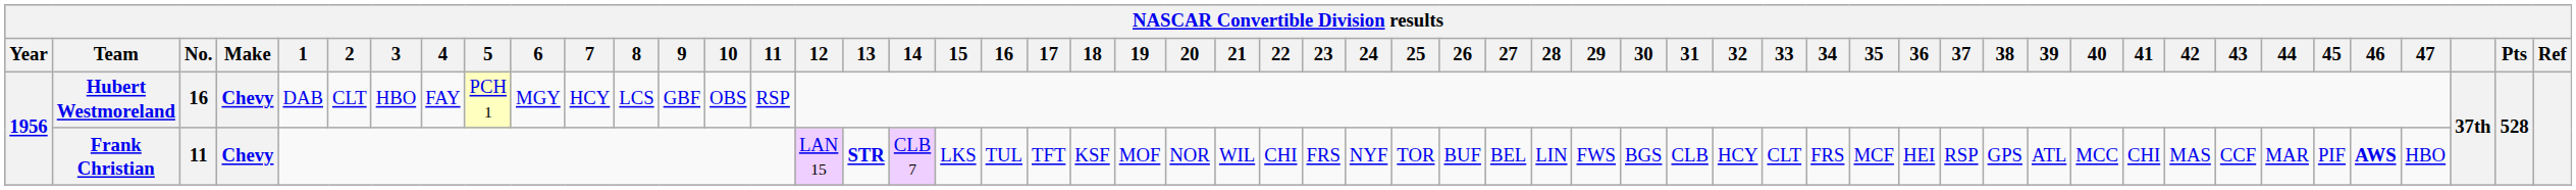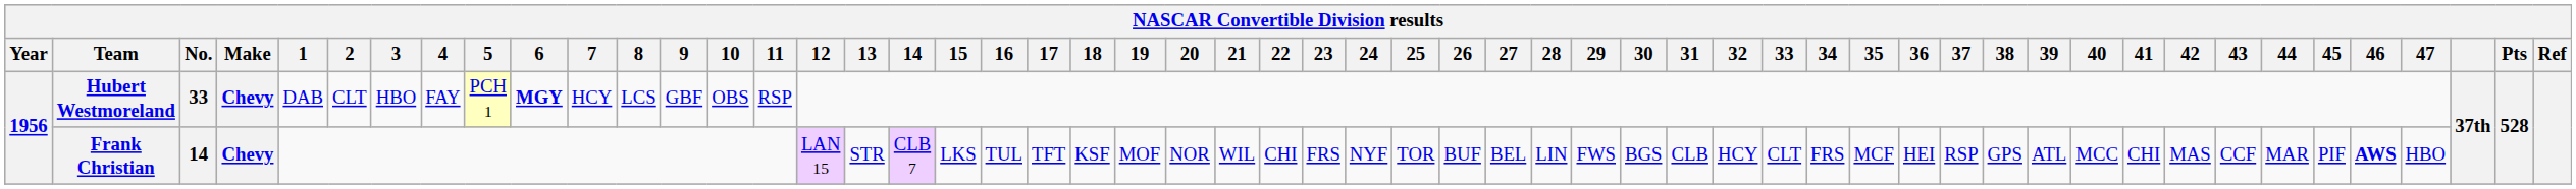Hubert Westmoreland | No.: 16 -> 33
Hubert Westmoreland | 6: normal -> bold
Frank Christian | No.: 11 -> 14
Frank Christian | 13: bold -> normal
